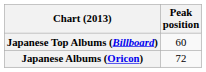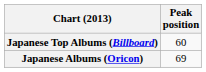Japanese Albums (Oricon) | Peak position: 72 -> 69
